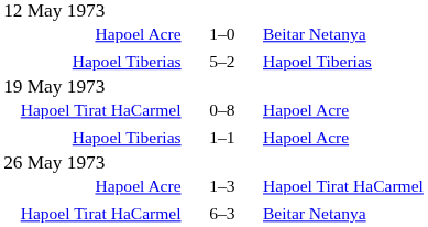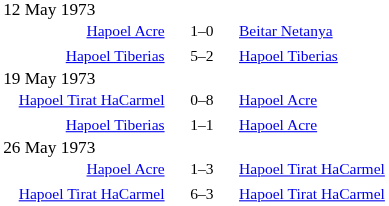Hapoel Tirat HaCarmel / 6–3 | column 3: Beitar Netanya -> Hapoel Tirat HaCarmel
